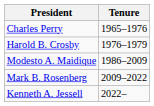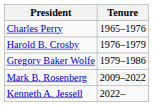+ row: Gregory Baker Wolfe | 1979–1986
- row: Modesto A. Maidique | 1986–2009
